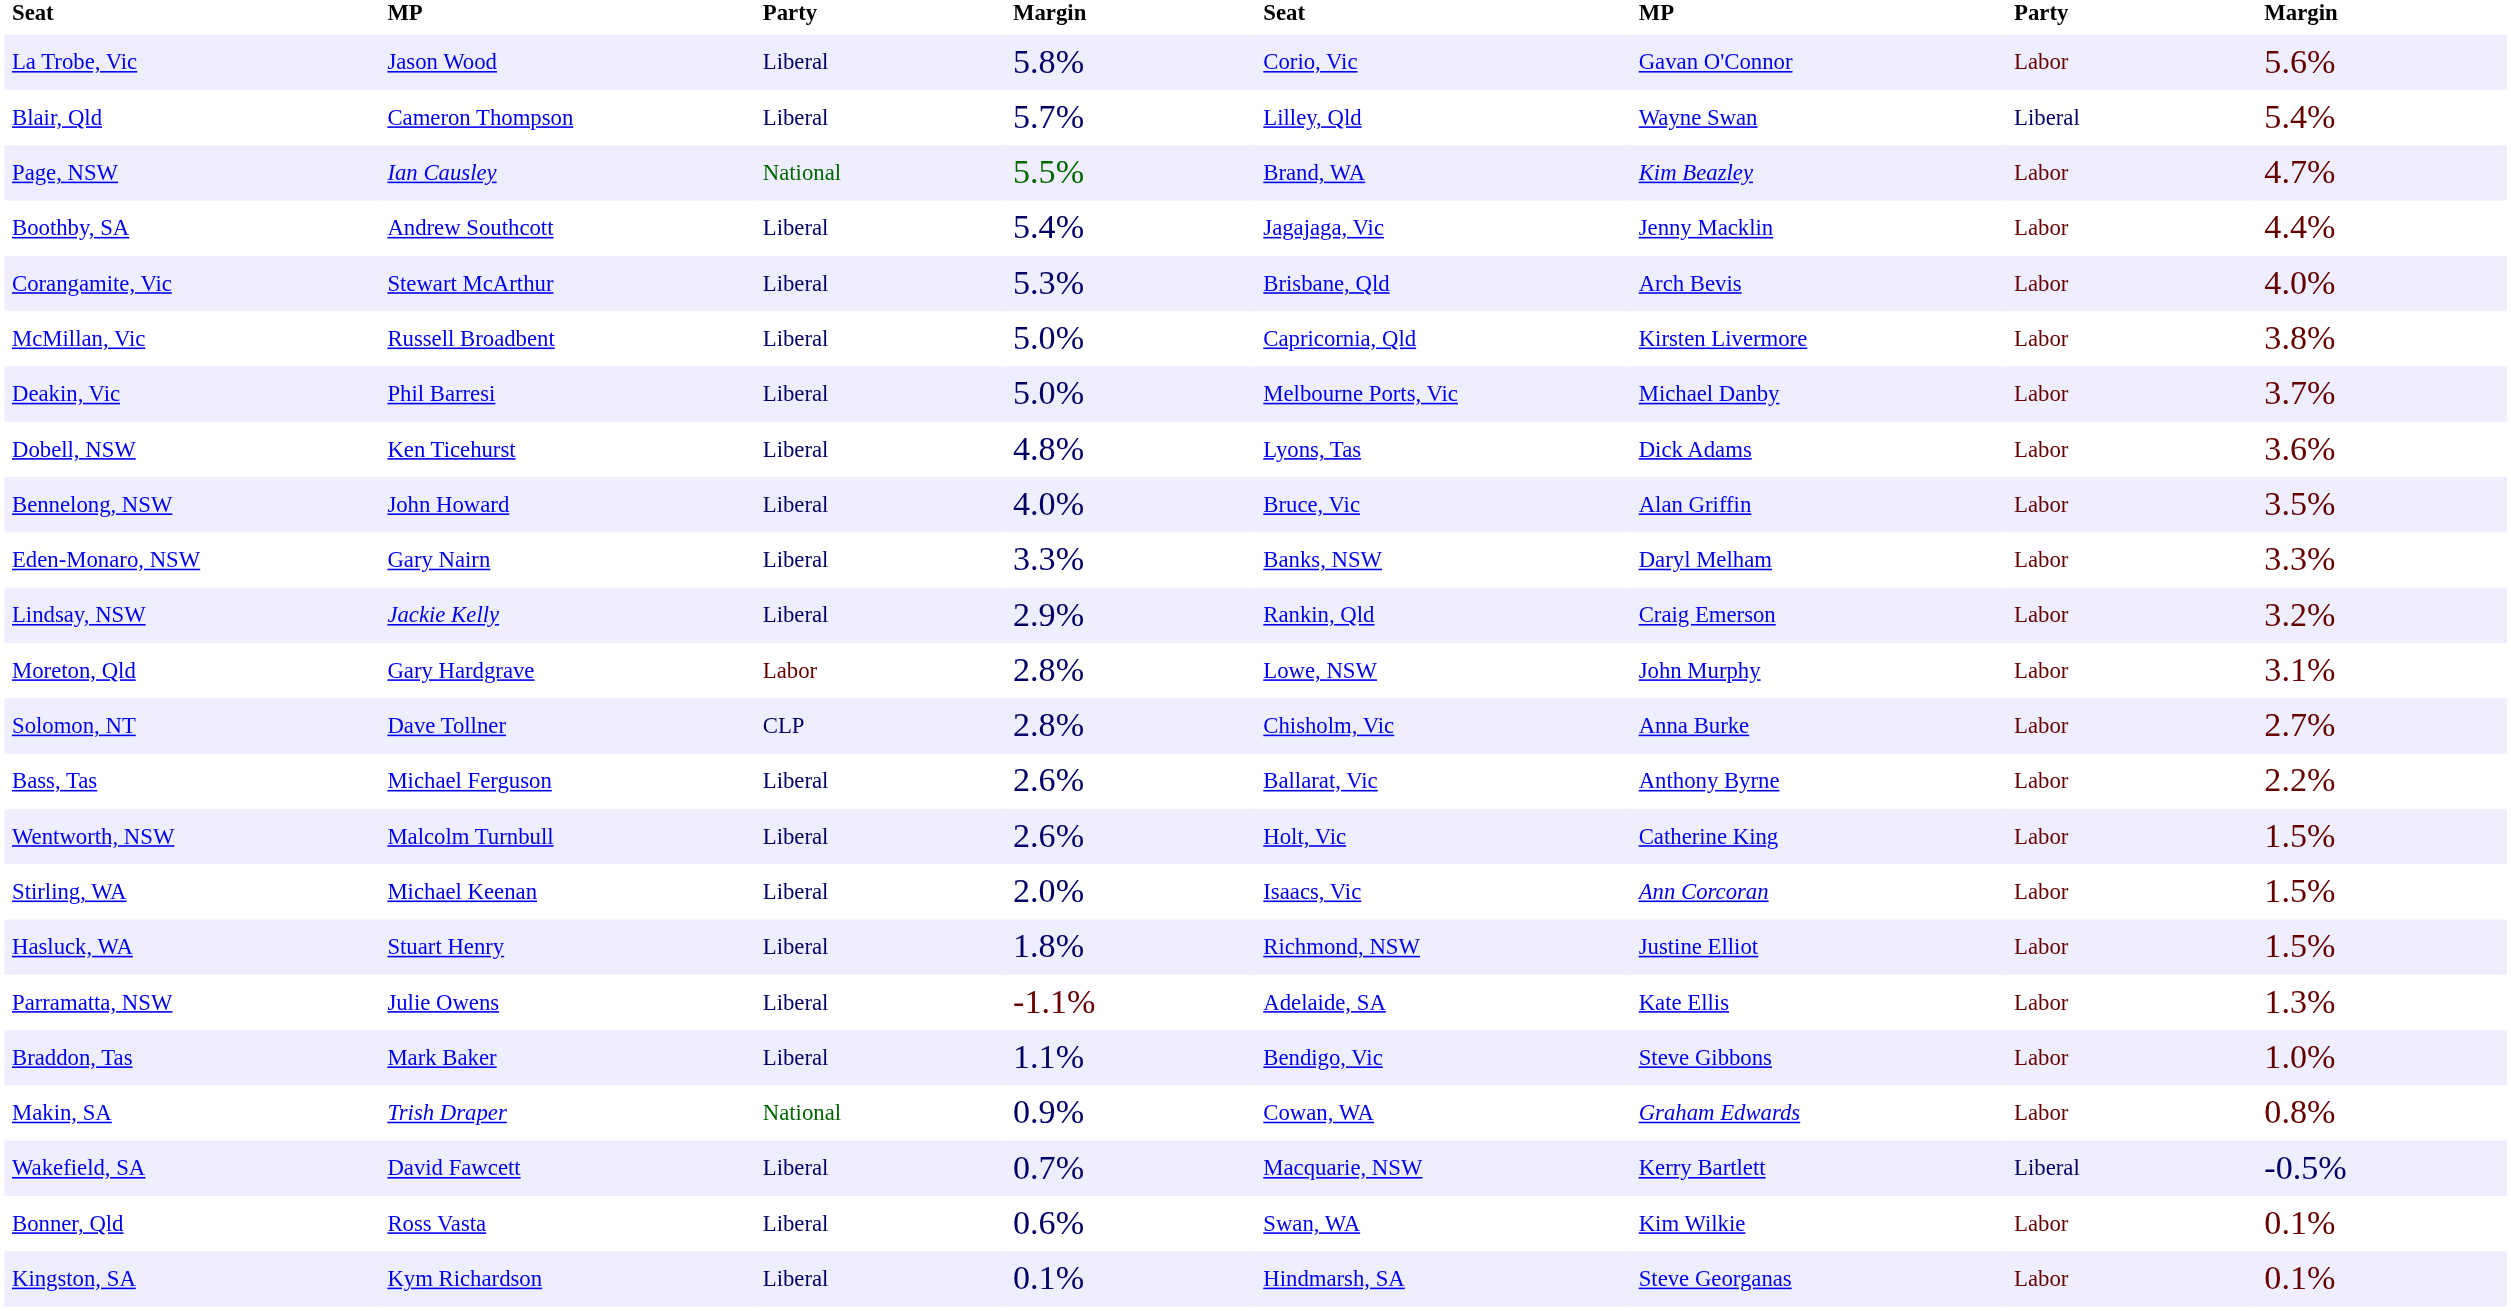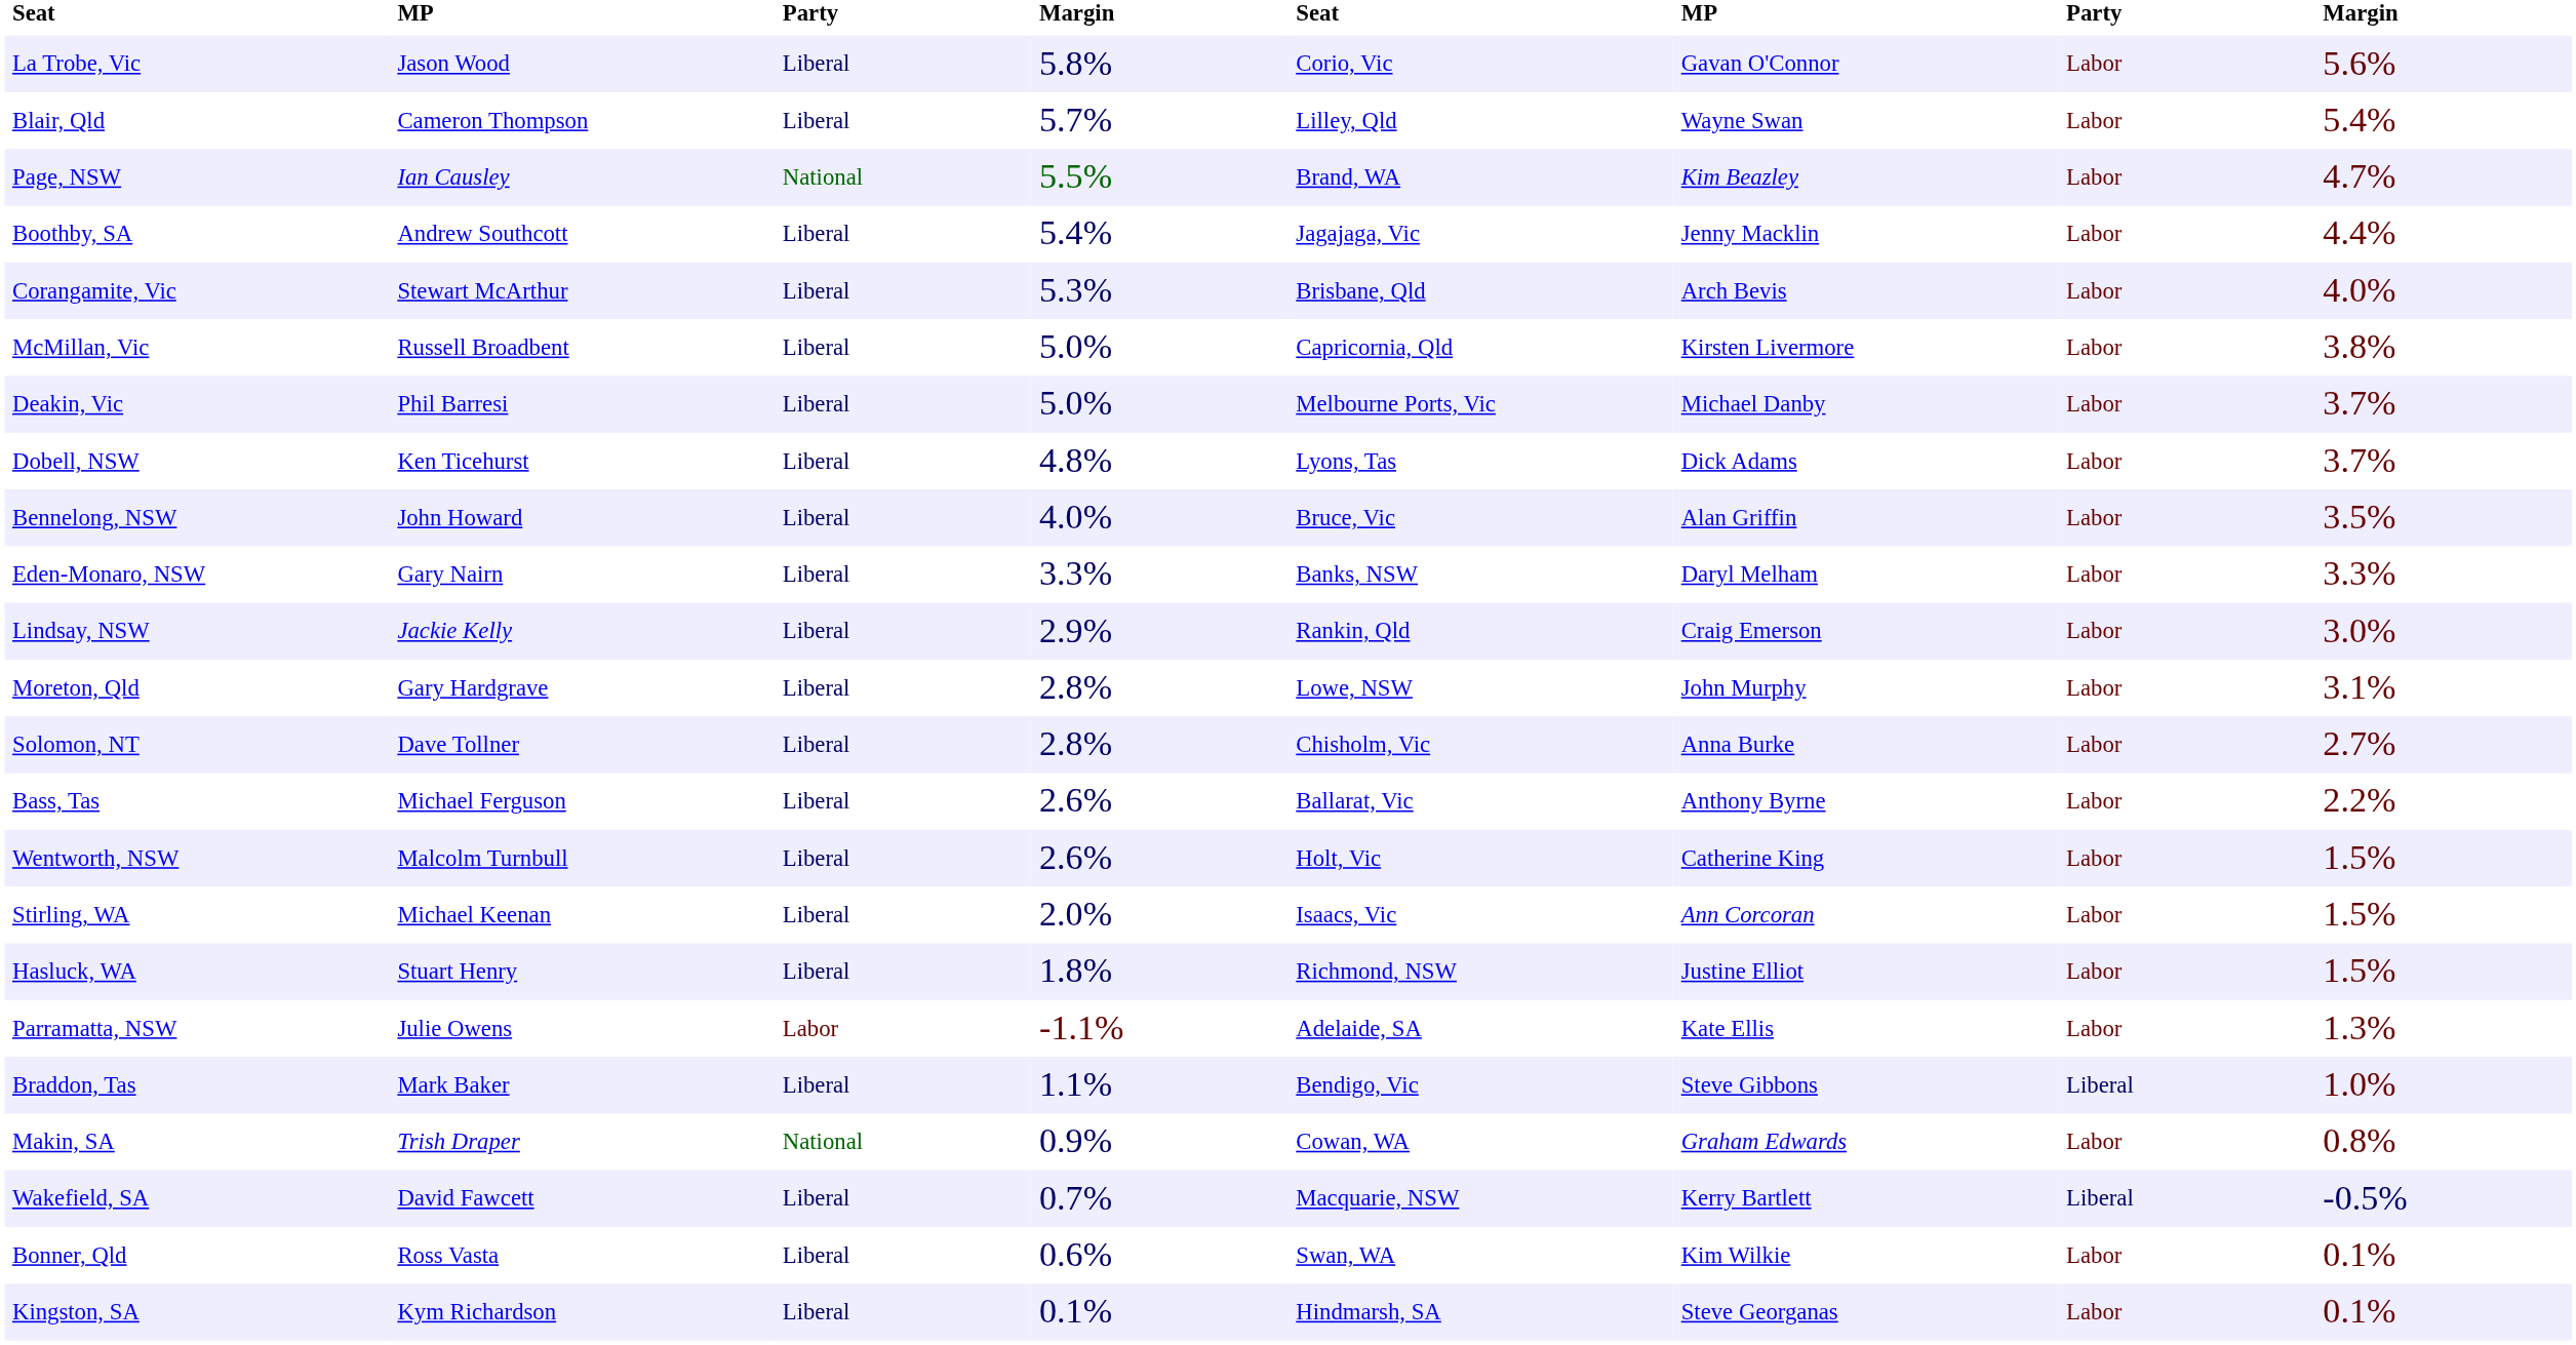Blair, Qld | column 7: Liberal -> Labor
Dobell, NSW | column 8: 3.6% -> 3.7%
Lindsay, NSW | column 8: 3.2% -> 3.0%
Moreton, Qld | column 3: Labor -> Liberal
Solomon, NT | column 3: CLP -> Liberal
Parramatta, NSW | column 3: Liberal -> Labor
Braddon, Tas | column 7: Labor -> Liberal
